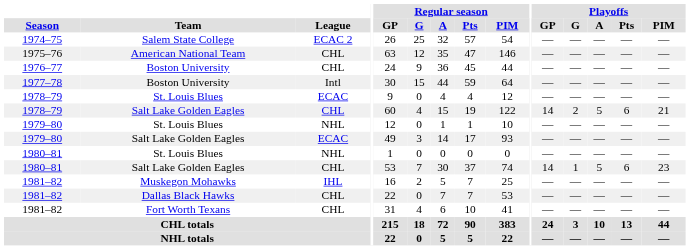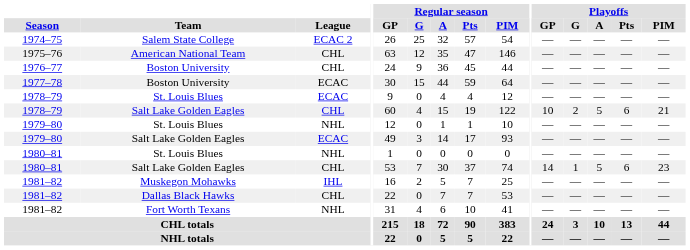1977–78 | League: Intl -> ECAC
1978–79 / Salt Lake Golden Eagles | Playoffs / GP: 14 -> 10
1981–82 / Fort Worth Texans | League: CHL -> NHL
